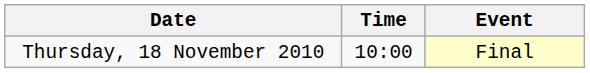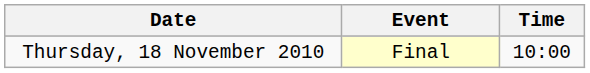columns swapped: Time <-> Event
